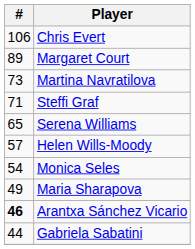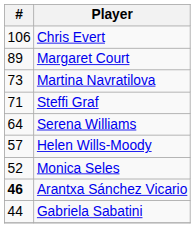Serena Williams | #: 65 -> 64
Monica Seles | #: 54 -> 52
- row: 49 | Maria Sharapova
